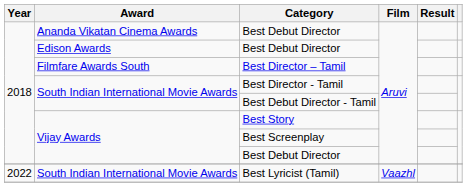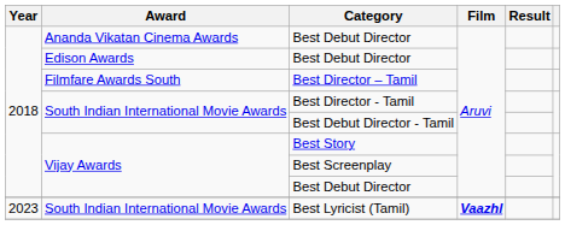Best Lyricist (Tamil) | Year: 2022 -> 2023
Best Lyricist (Tamil) | Film: normal -> bold
